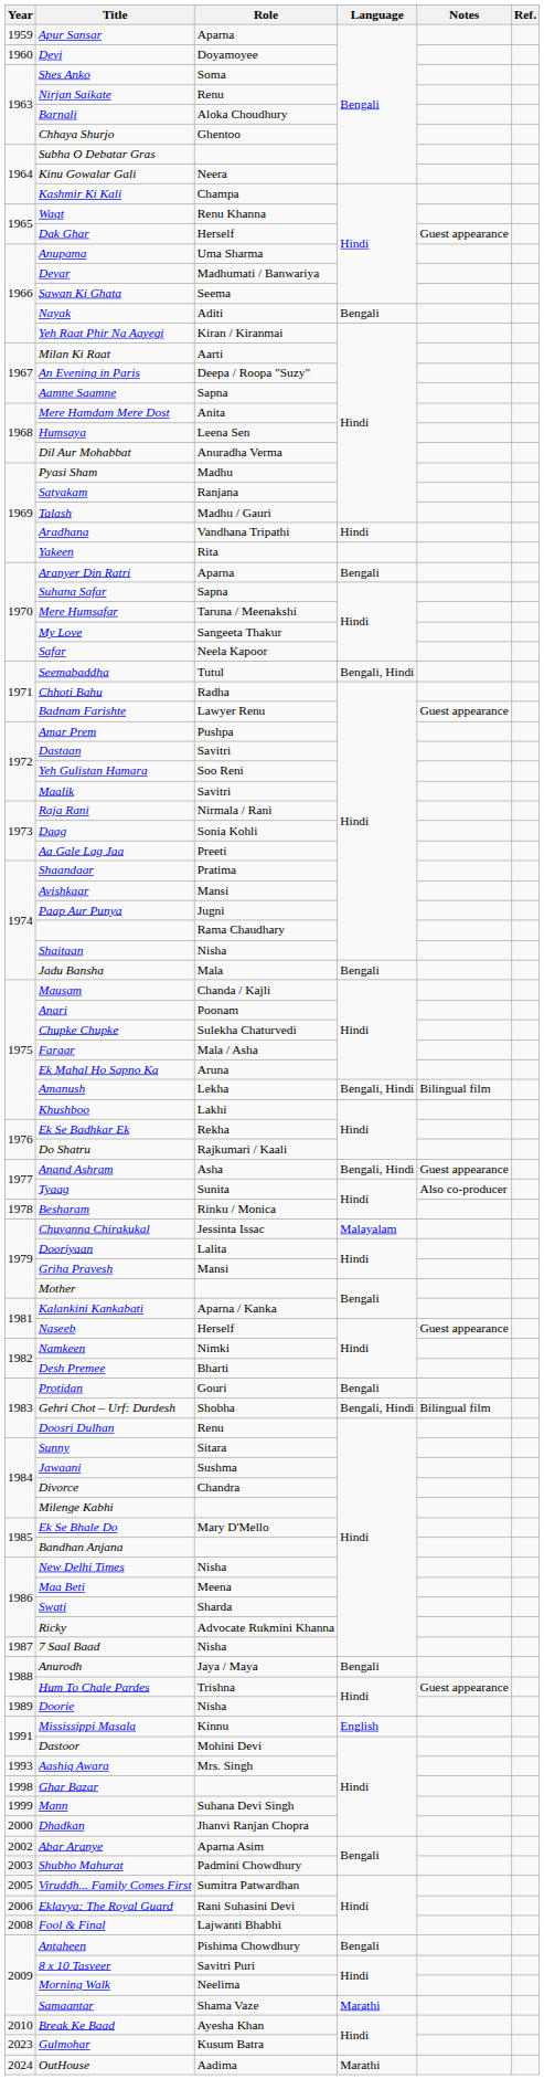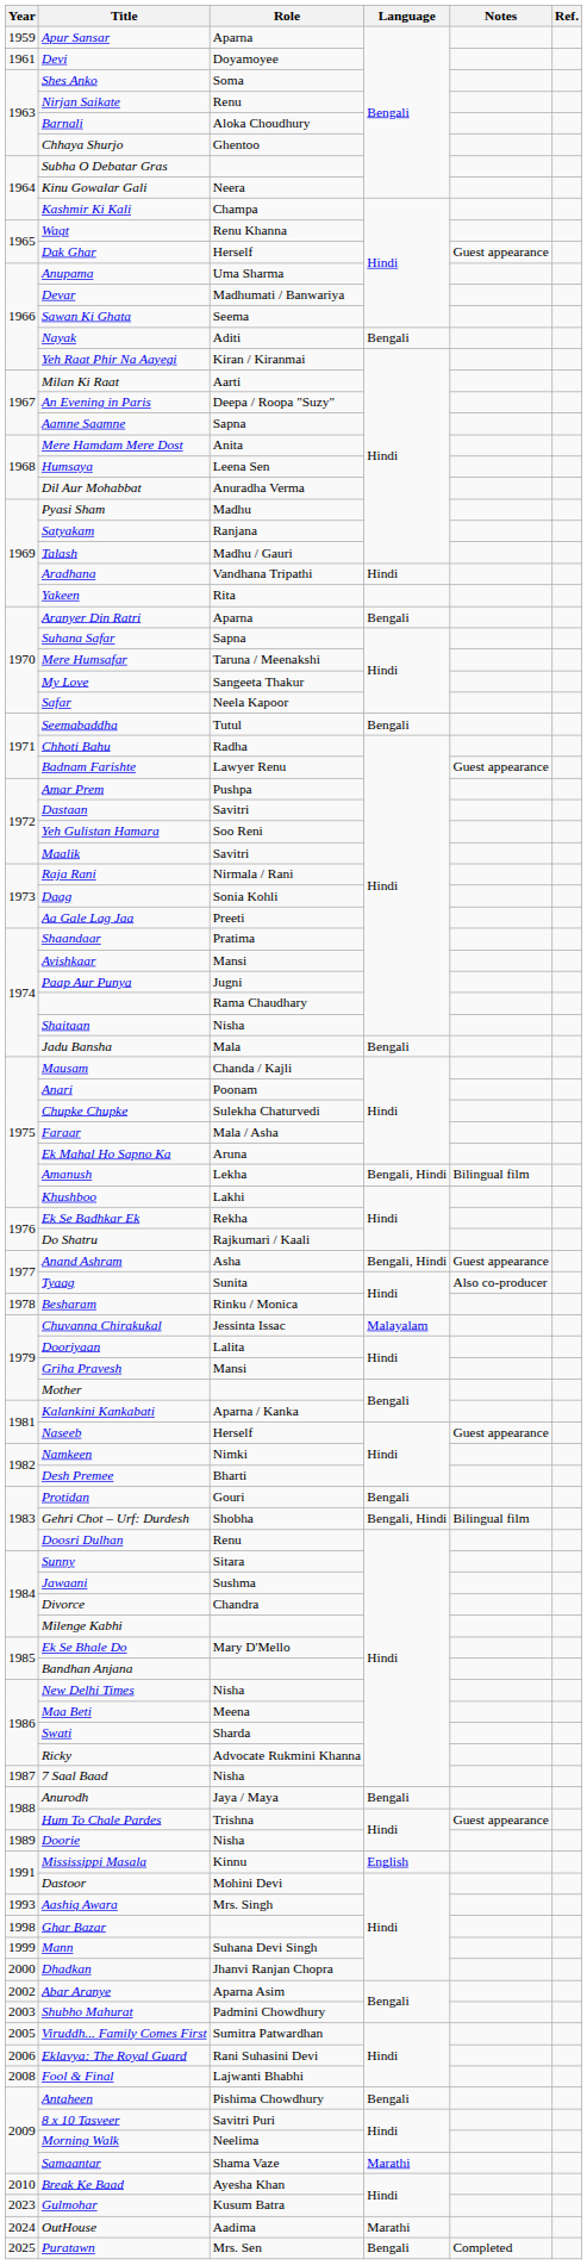Devi | Year: 1960 -> 1961
Seemabaddha | Language: Bengali, Hindi -> Bengali
+ row: 2025 | Puratawn | Mrs. Sen | Bengali | Completed
